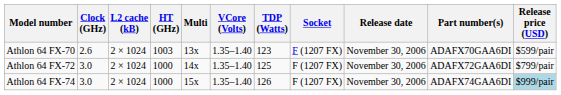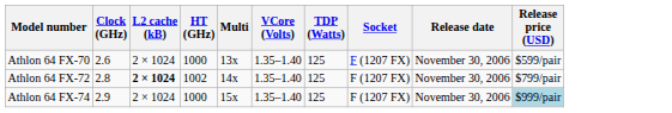- column: Part number(s) | ADAFX70GAA6DI | ADAFX72GAA6DI | ADAFX74GAA6DI
Athlon 64 FX-70 | HT (GHz): 1003 -> 1000
Athlon 64 FX-70 | TDP (Watts): 123 -> 125
Athlon 64 FX-72 | Clock (GHz): 3.0 -> 2.8
Athlon 64 FX-72 | L2 cache (kB): normal -> bold
Athlon 64 FX-72 | HT (GHz): 1000 -> 1002
Athlon 64 FX-74 | Clock (GHz): 3.0 -> 2.9
Athlon 64 FX-74 | TDP (Watts): 126 -> 125
